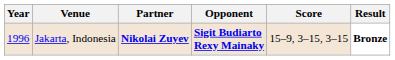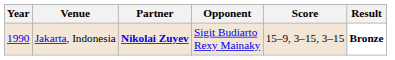Jakarta, Indonesia | Year: 1996 -> 1990
Jakarta, Indonesia | Opponent: bold -> normal
